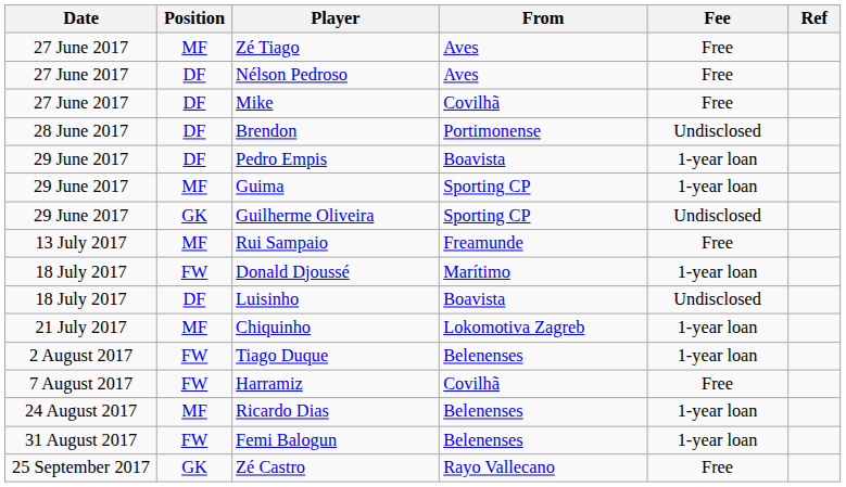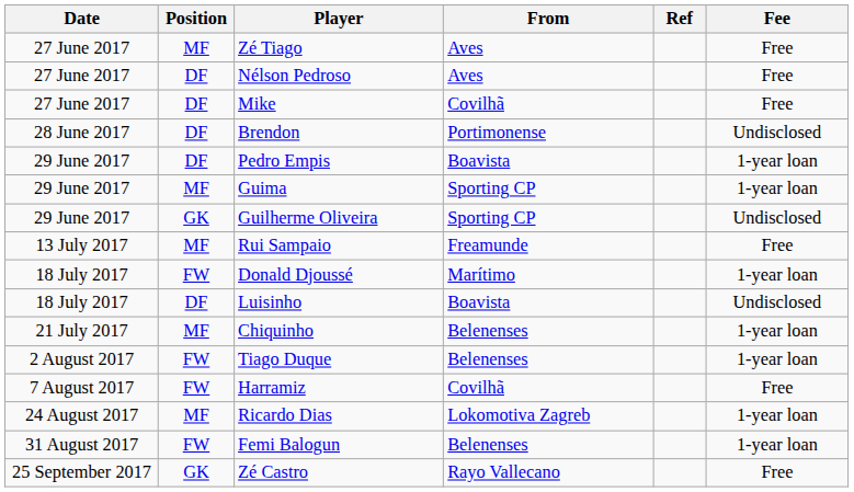columns swapped: Fee <-> Ref
Chiquinho | From: Lokomotiva Zagreb -> Belenenses
Ricardo Dias | From: Belenenses -> Lokomotiva Zagreb
